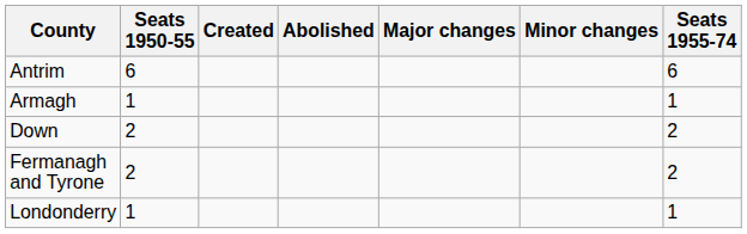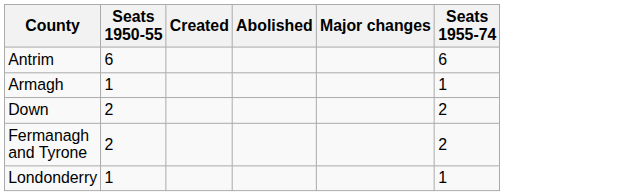- column: Minor changes
